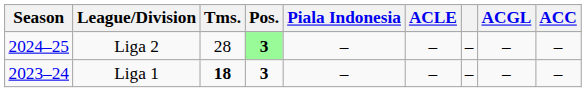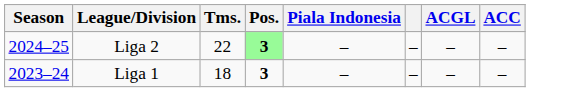- column: ACLE | – | –
Liga 2 | Tms.: 28 -> 22
Liga 1 | Tms.: bold -> normal
